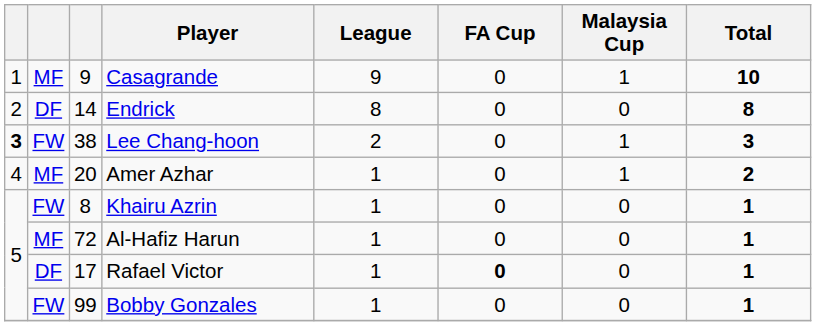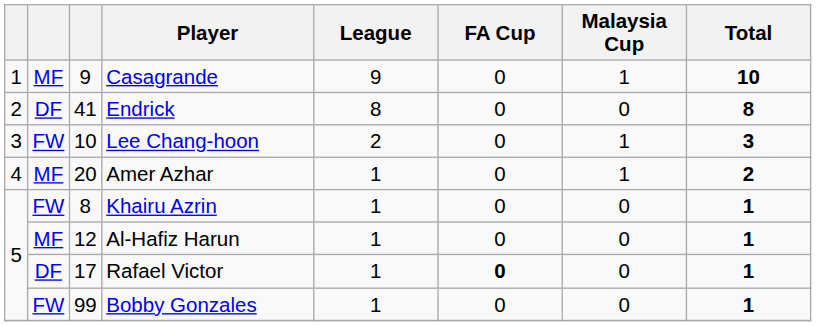Endrick | column 3: 14 -> 41
Lee Chang-hoon | column 1: bold -> normal
Lee Chang-hoon | column 3: 38 -> 10
Al-Hafiz Harun | column 3: 72 -> 12
